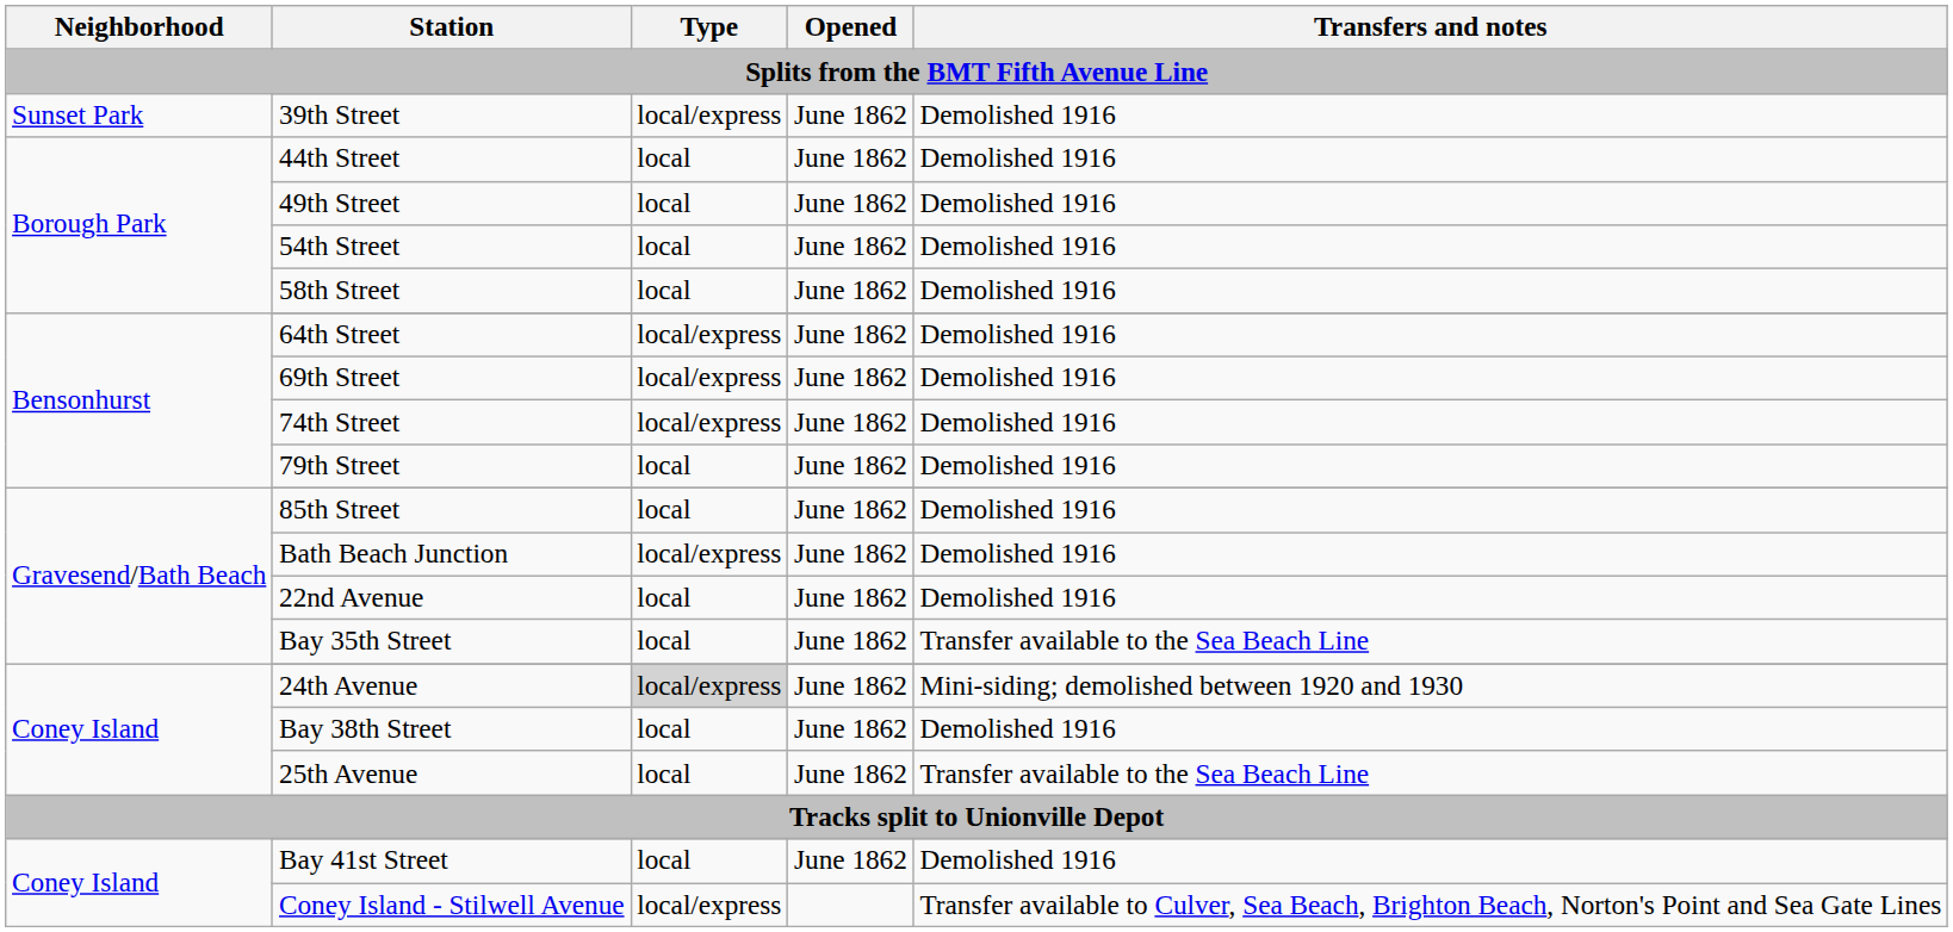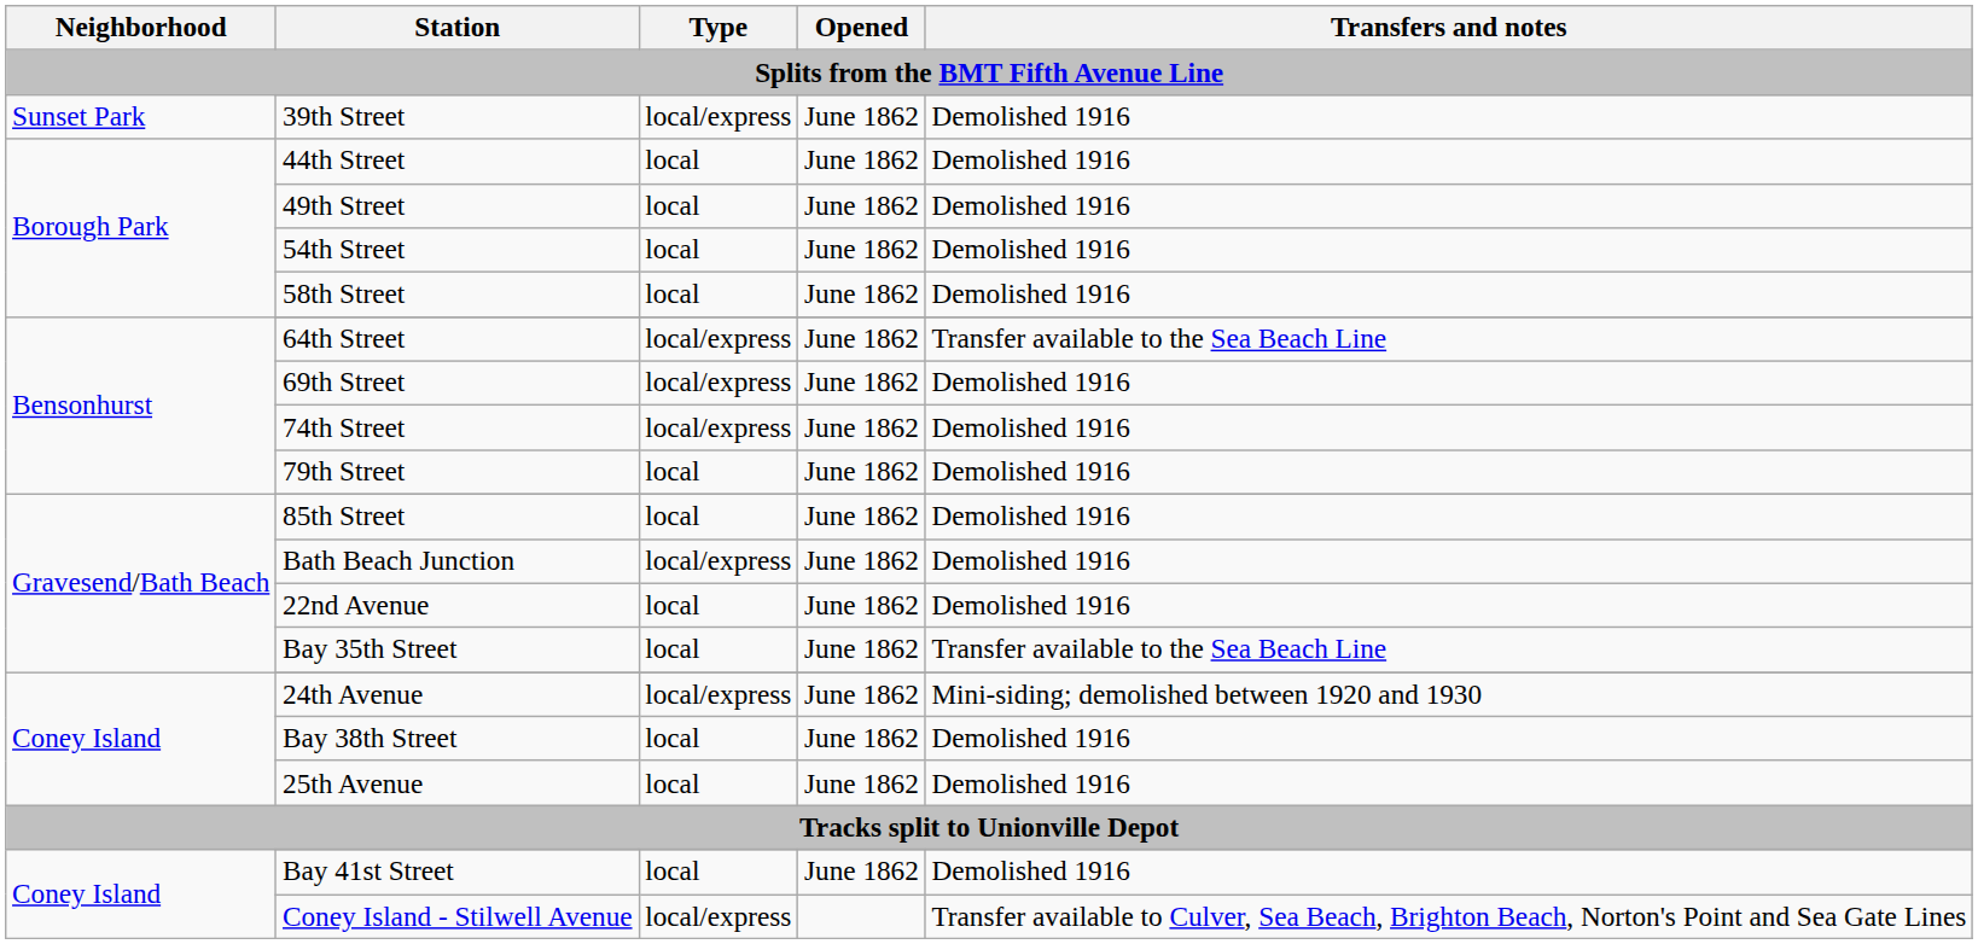64th Street | Transfers and notes: Demolished 1916 -> Transfer available to the Sea Beach Line
24th Avenue | Type: lightgrey background -> no background
25th Avenue | Transfers and notes: Transfer available to the Sea Beach Line -> Demolished 1916
